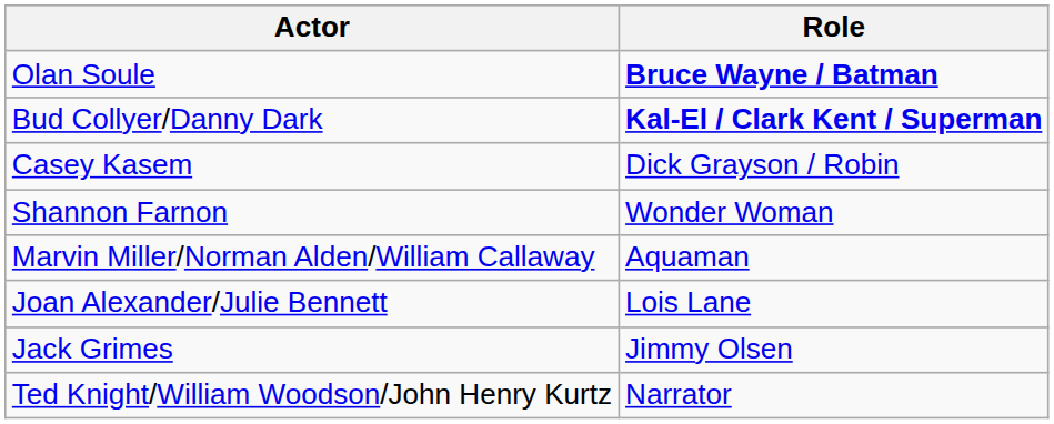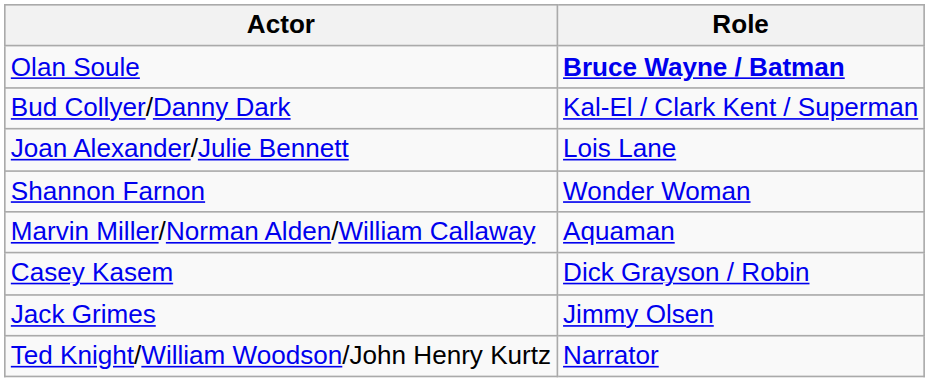Bud Collyer/Danny Dark | Role: bold -> normal
rows swapped: Casey Kasem <-> Joan Alexander/Julie Bennett
